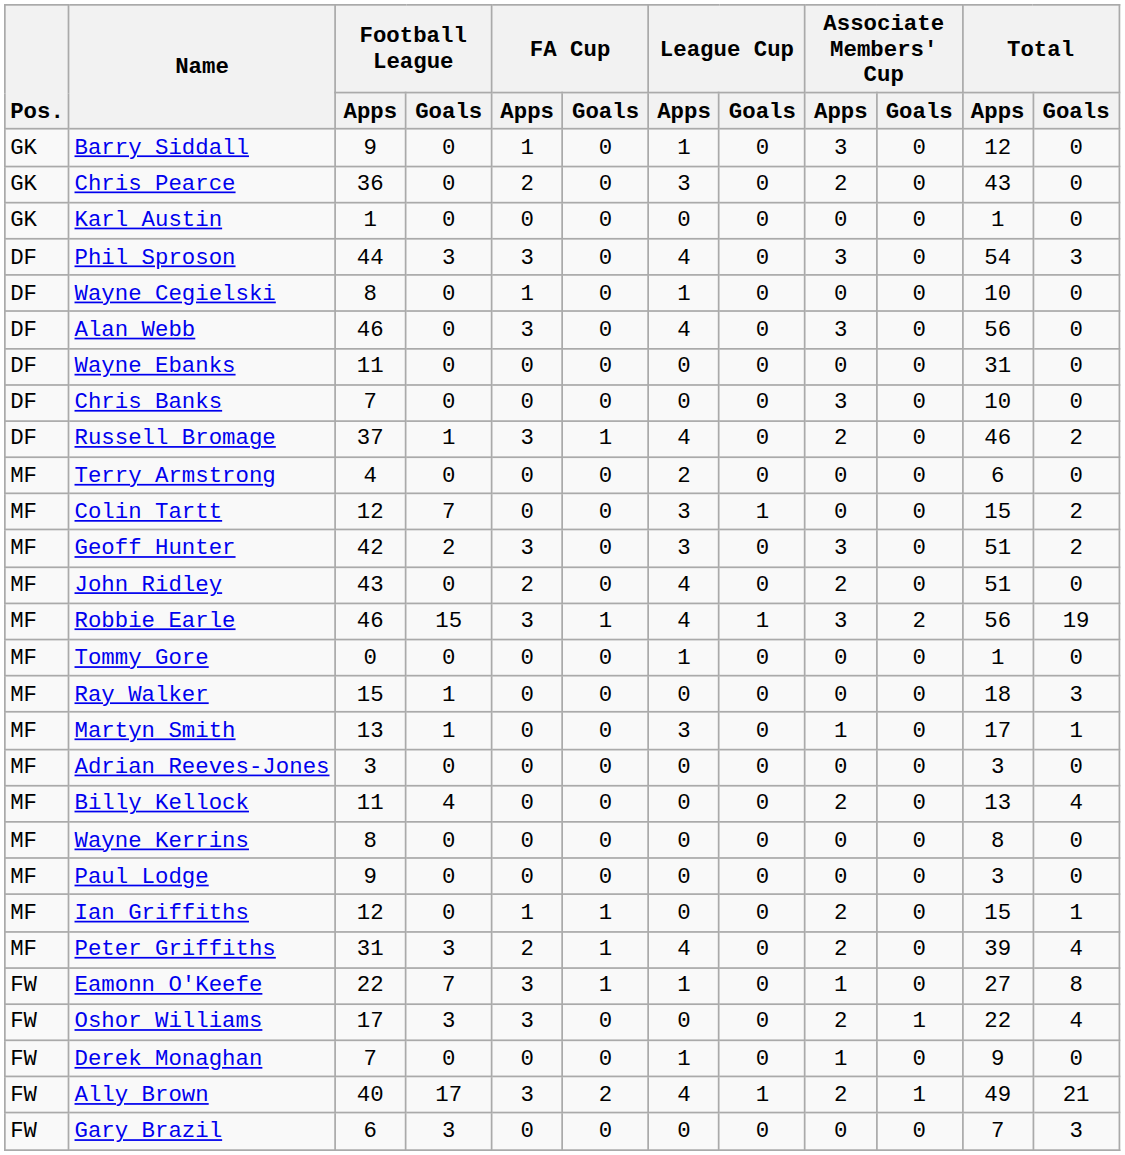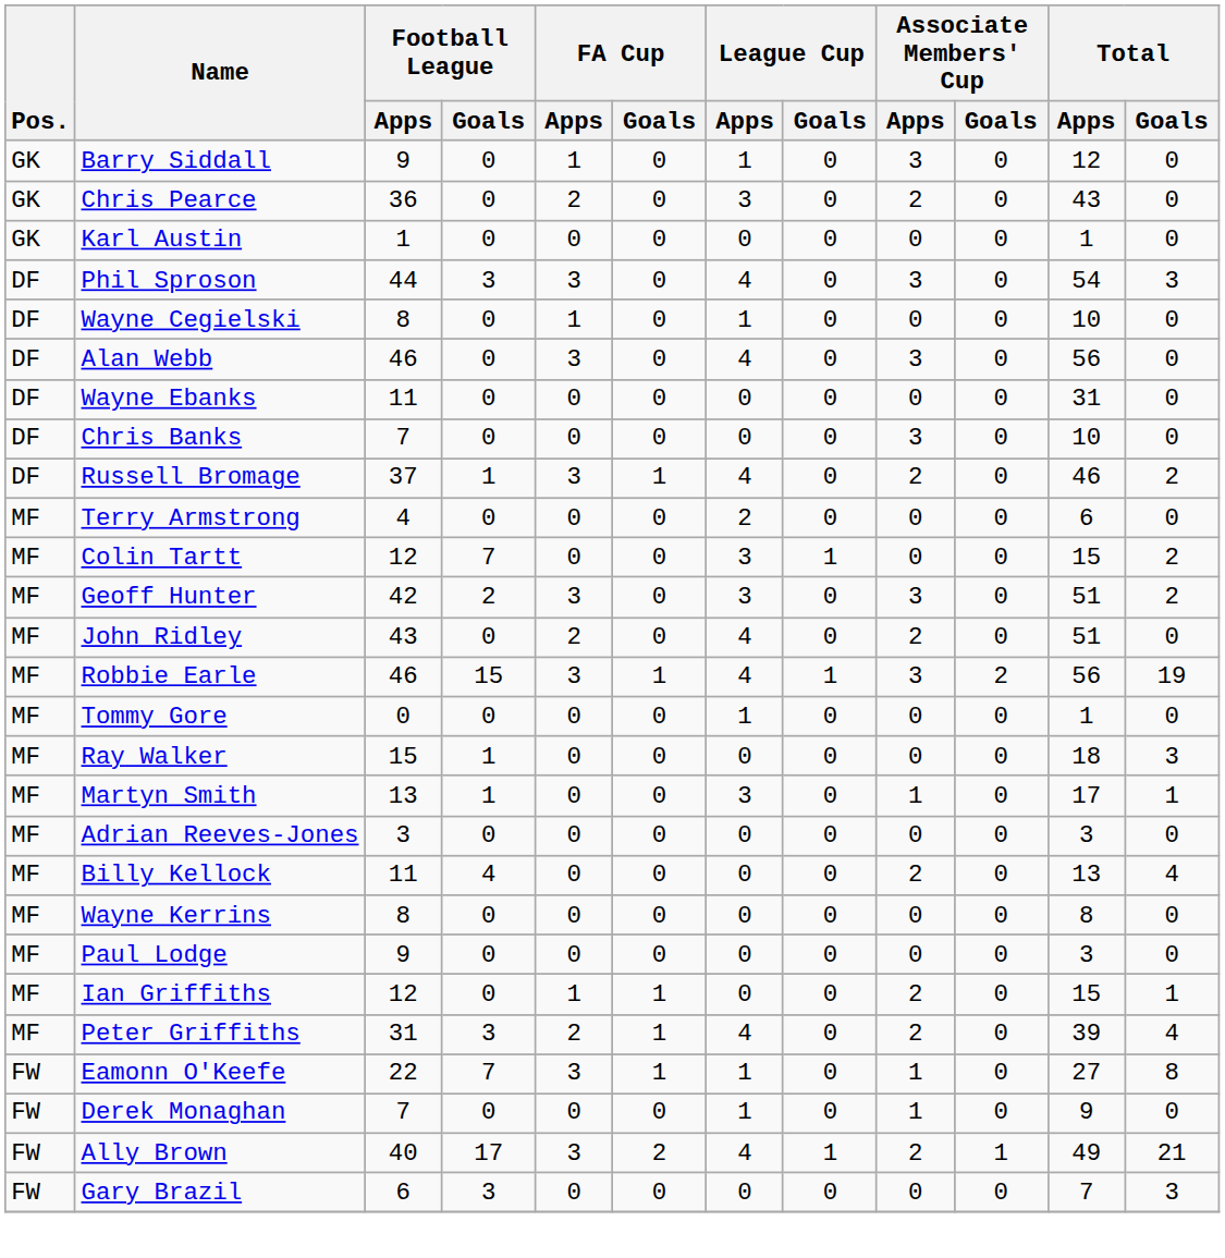- row: FW | Oshor Williams | 17 | 3 | 3 | 0 | 0 | 0 | 2 | 1 | 22 | 4
